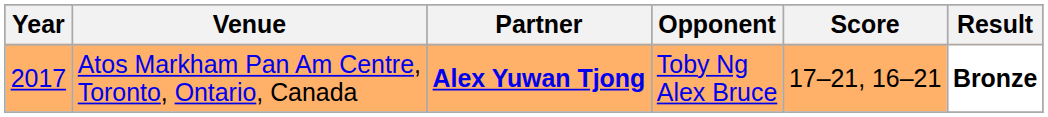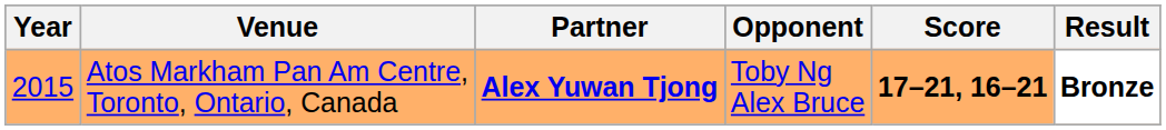Atos Markham Pan Am Centre, Toronto, Ontario, Canada | Year: 2017 -> 2015
Atos Markham Pan Am Centre, Toronto, Ontario, Canada | Score: normal -> bold
